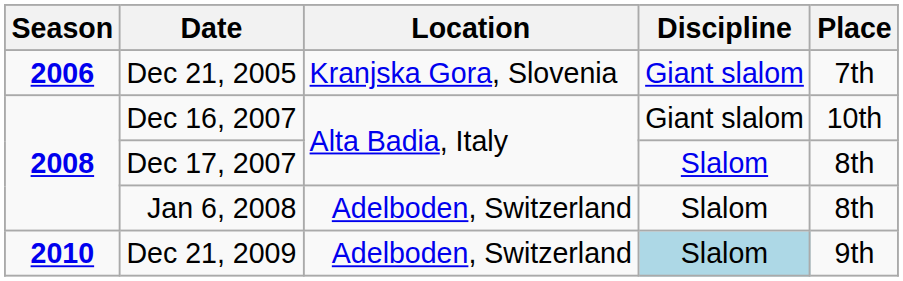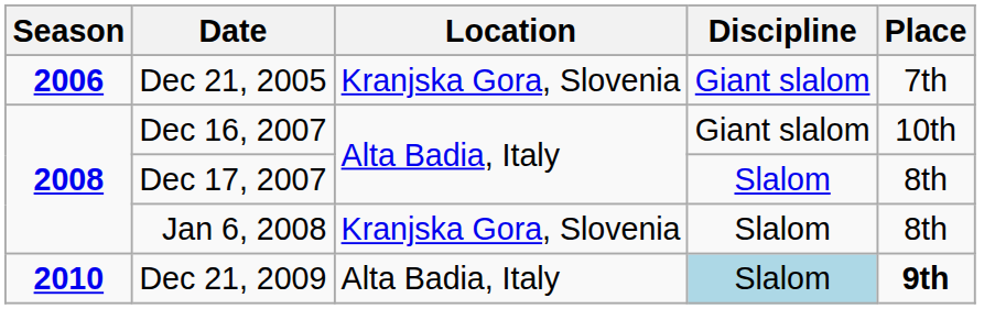Jan 6, 2008 | Location: Adelboden, Switzerland -> Kranjska Gora, Slovenia
Dec 21, 2009 | Location: Adelboden, Switzerland -> Alta Badia, Italy
Dec 21, 2009 | Place: normal -> bold
